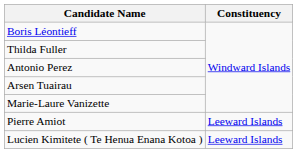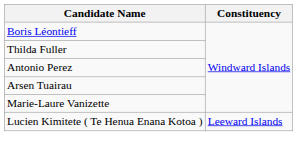- row: Pierre Amiot | Leeward Islands
